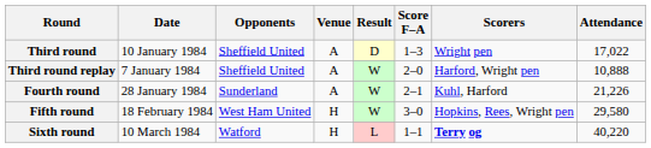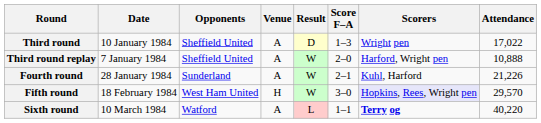Fifth round | Scorers: no background -> lavender background
Fifth round | Attendance: 29,580 -> 29,570
Sixth round | Venue: H -> A
